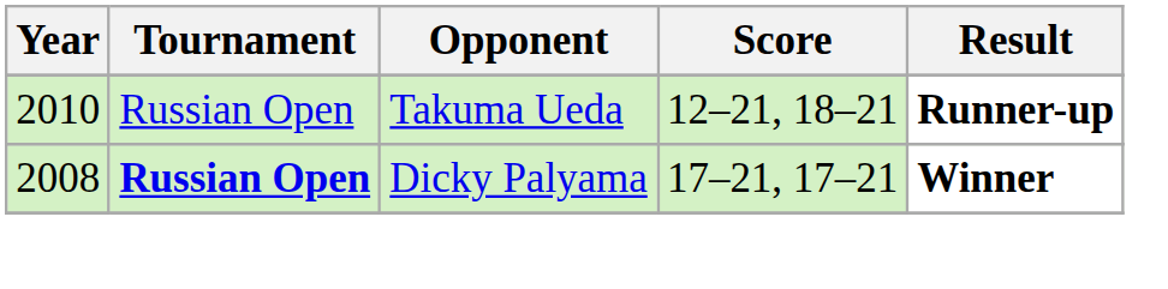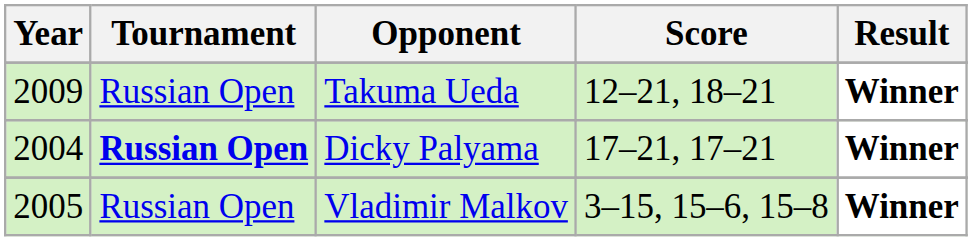Takuma Ueda | Year: 2010 -> 2009
Takuma Ueda | Result: Runner-up -> Winner
Dicky Palyama | Year: 2008 -> 2004
+ row: 2005 | Russian Open | Vladimir Malkov | 3–15, 15–6, 15–8 | Winner
